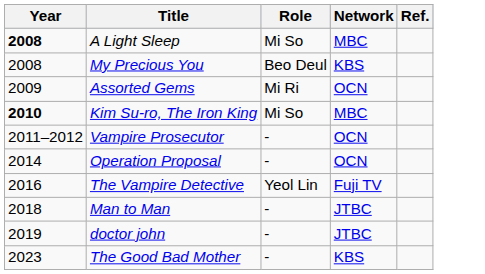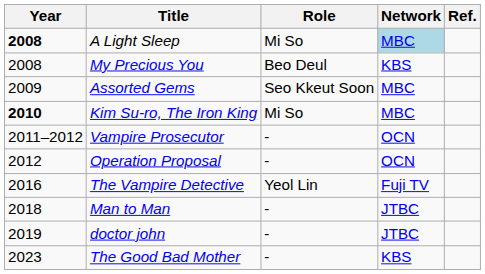A Light Sleep | Network: no background -> lightblue background
Assorted Gems | Role: Mi Ri -> Seo Kkeut Soon
Assorted Gems | Network: OCN -> MBC
Operation Proposal | Year: 2014 -> 2012
